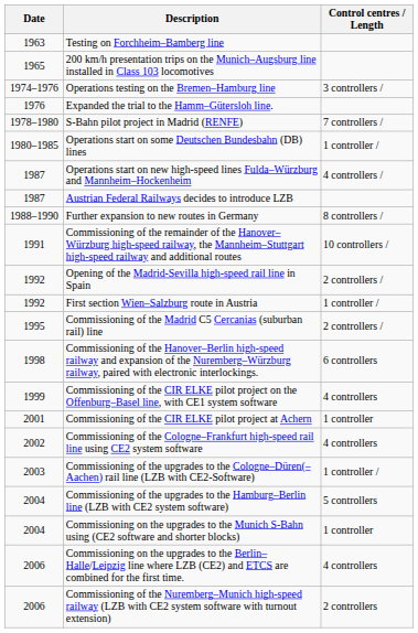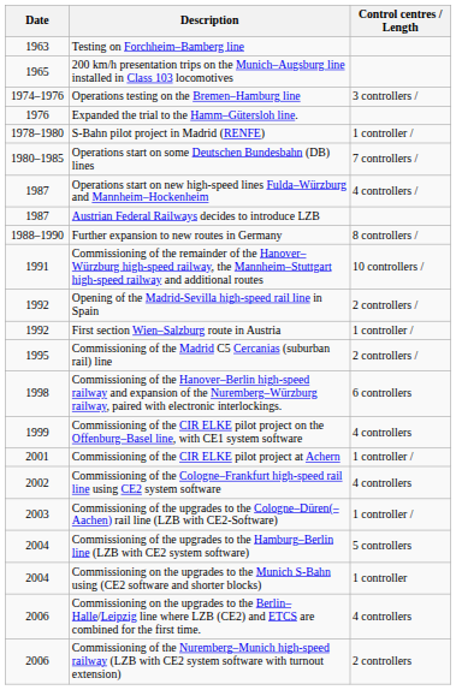S-Bahn pilot project in Madrid (RENFE) | Control centres / Length: 7 controllers / -> 1 controller /
Operations start on some Deutschen Bundesbahn (DB) lines | Control centres / Length: 1 controller / -> 7 controllers /
Commissioning of the CIR ELKE pilot project at Achern | Control centres / Length: 1 controller -> 1 controller /
